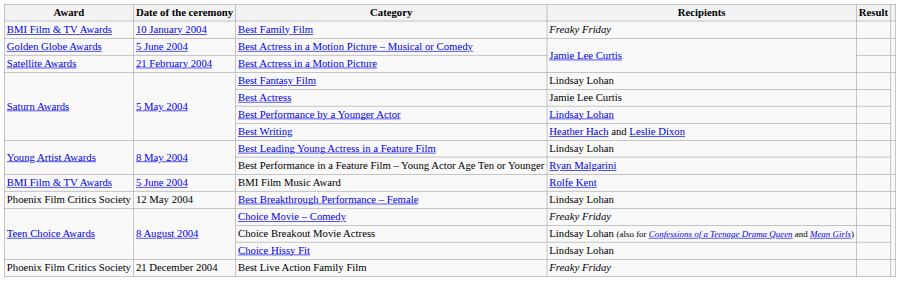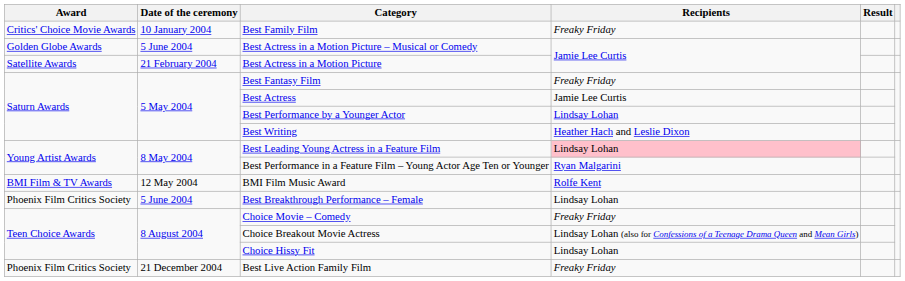Best Family Film | Award: BMI Film & TV Awards -> Critics' Choice Movie Awards
Best Fantasy Film | Recipients: Lindsay Lohan -> Freaky Friday
Best Leading Young Actress in a Feature Film | Recipients: no background -> pink background
BMI Film Music Award | Date of the ceremony: 5 June 2004 -> 12 May 2004
Best Breakthrough Performance – Female | Date of the ceremony: 12 May 2004 -> 5 June 2004
